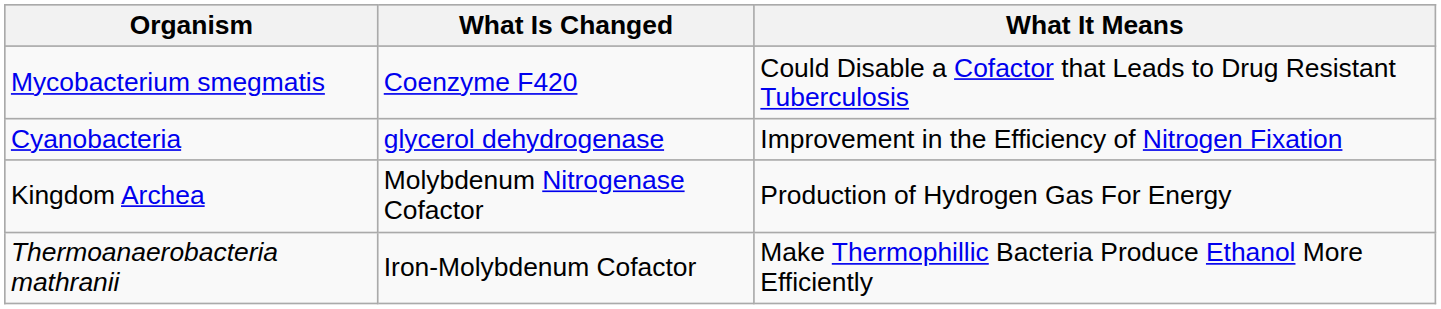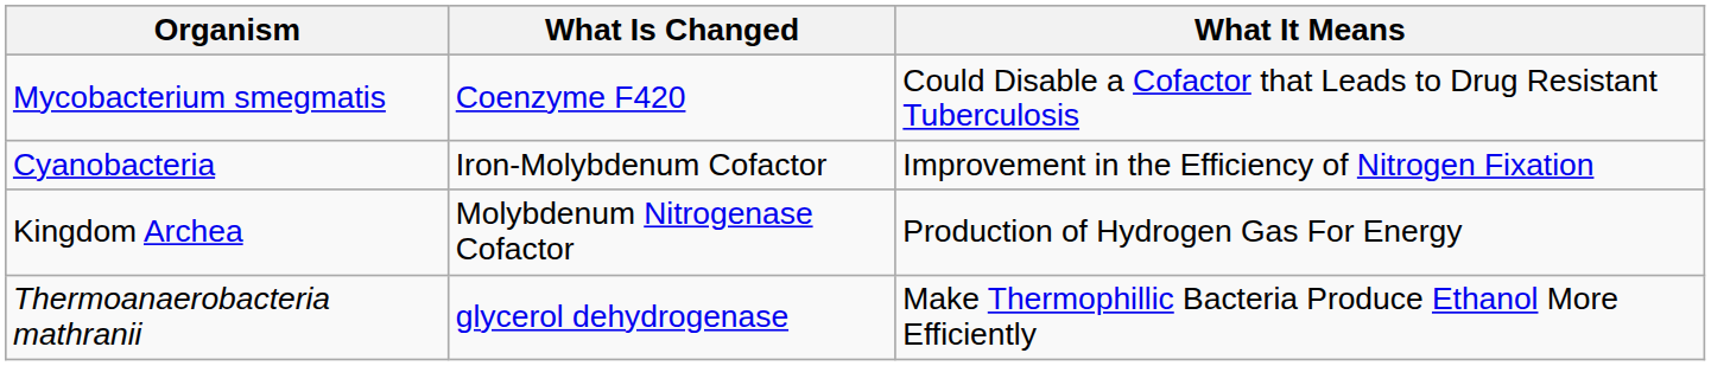Cyanobacteria | What Is Changed: glycerol dehydrogenase -> Iron-Molybdenum Cofactor
Thermoanaerobacteria mathranii | What Is Changed: Iron-Molybdenum Cofactor -> glycerol dehydrogenase
